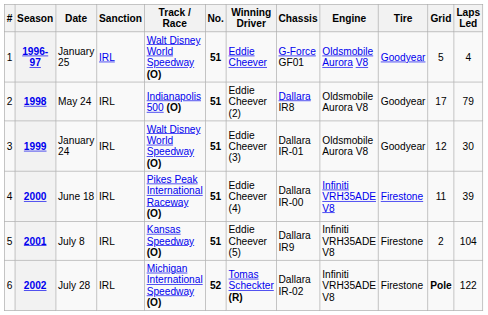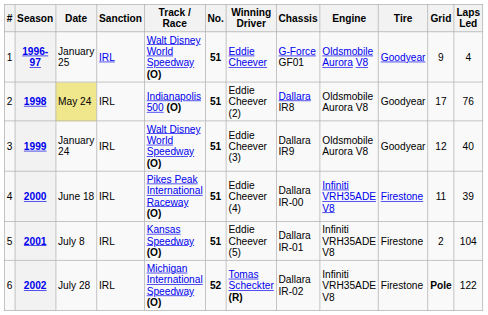1996-97 | Grid: 5 -> 9
1998 | Date: no background -> khaki background
1998 | Laps Led: 79 -> 76
1999 | Chassis: Dallara IR-01 -> Dallara IR9
1999 | Laps Led: 30 -> 40
2001 | Chassis: Dallara IR9 -> Dallara IR-01
